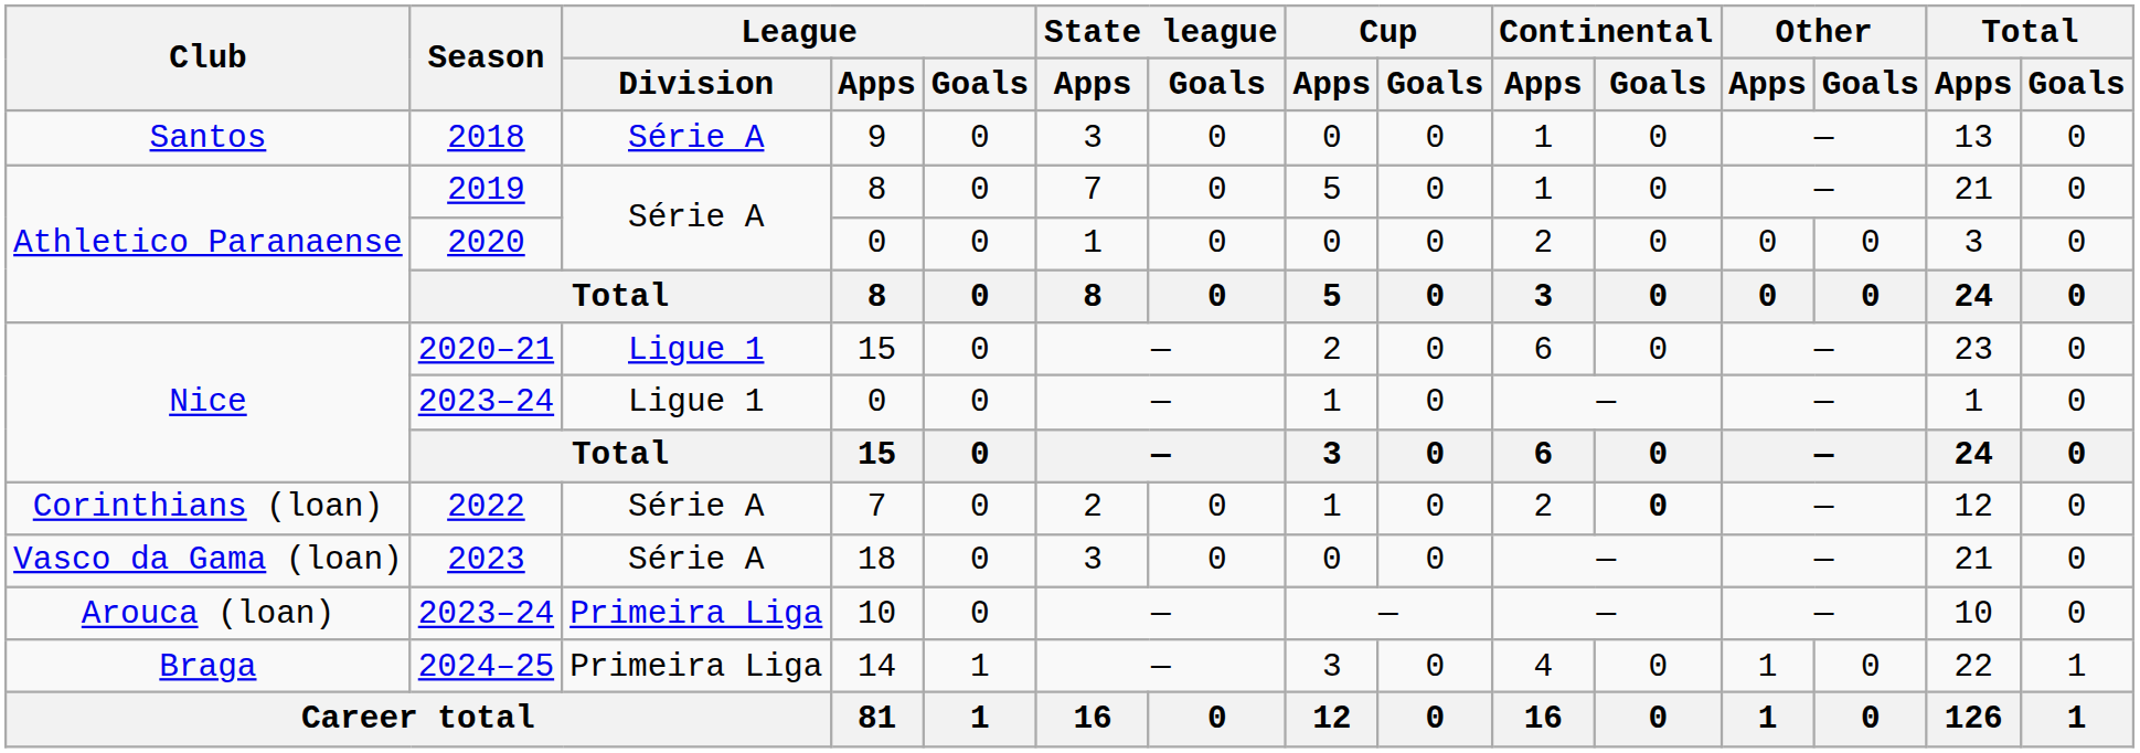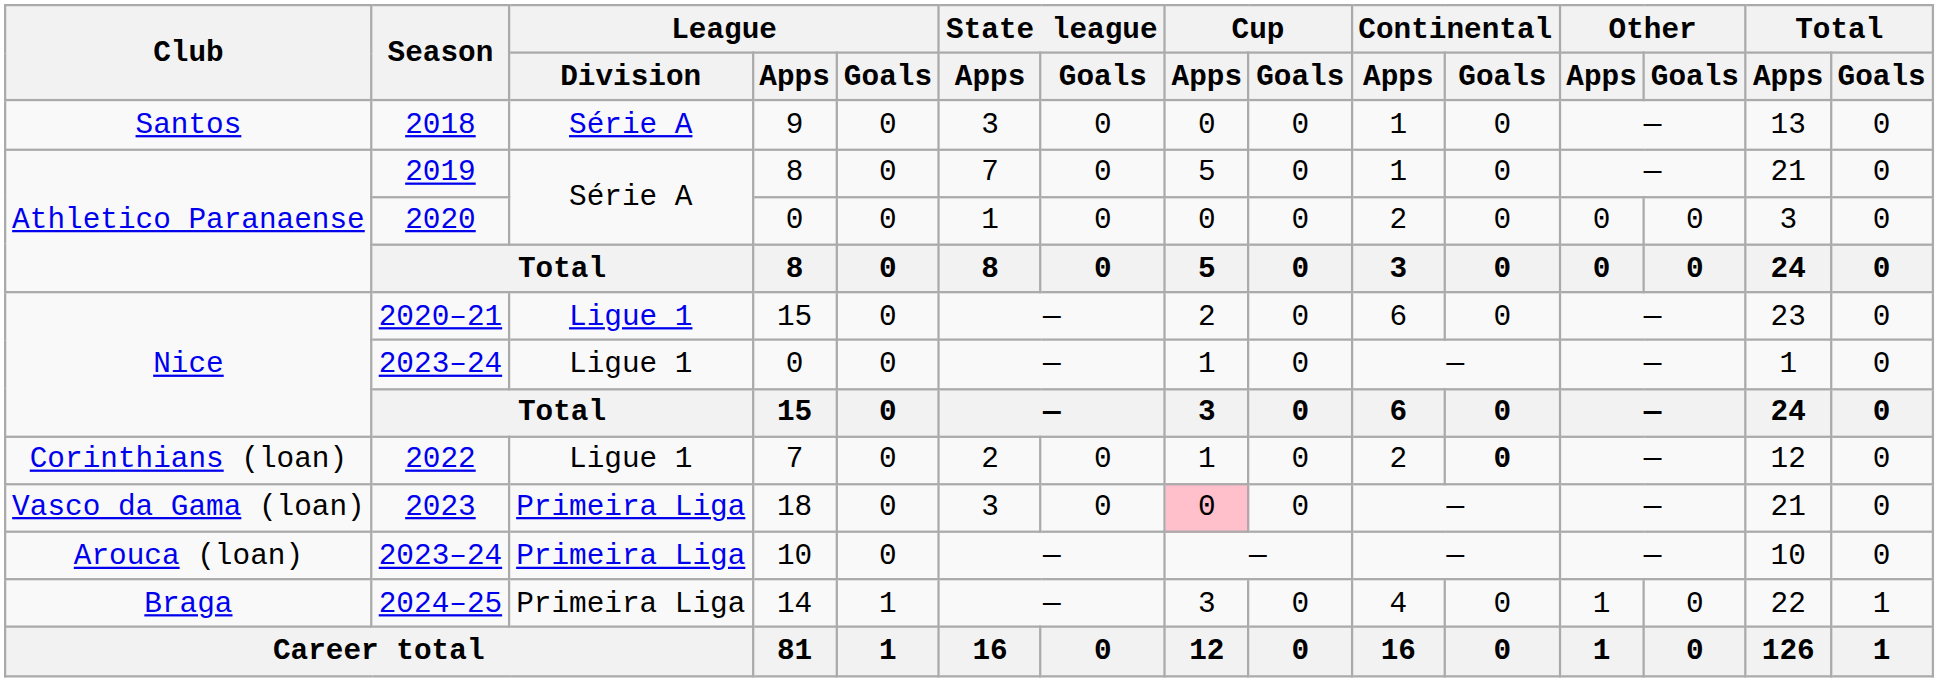2022 | League / Division: Série A -> Ligue 1
2023 | League / Division: Série A -> Primeira Liga
2023 | Cup / Apps: no background -> pink background
